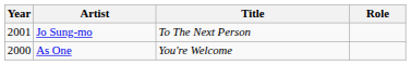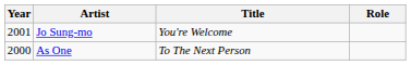Jo Sung-mo | Title: To The Next Person -> You're Welcome
As One | Title: You're Welcome -> To The Next Person
